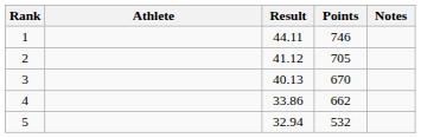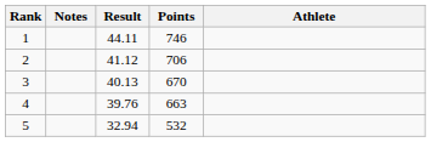columns swapped: Athlete <-> Notes
2 | Points: 705 -> 706
4 | Result: 33.86 -> 39.76
4 | Points: 662 -> 663
